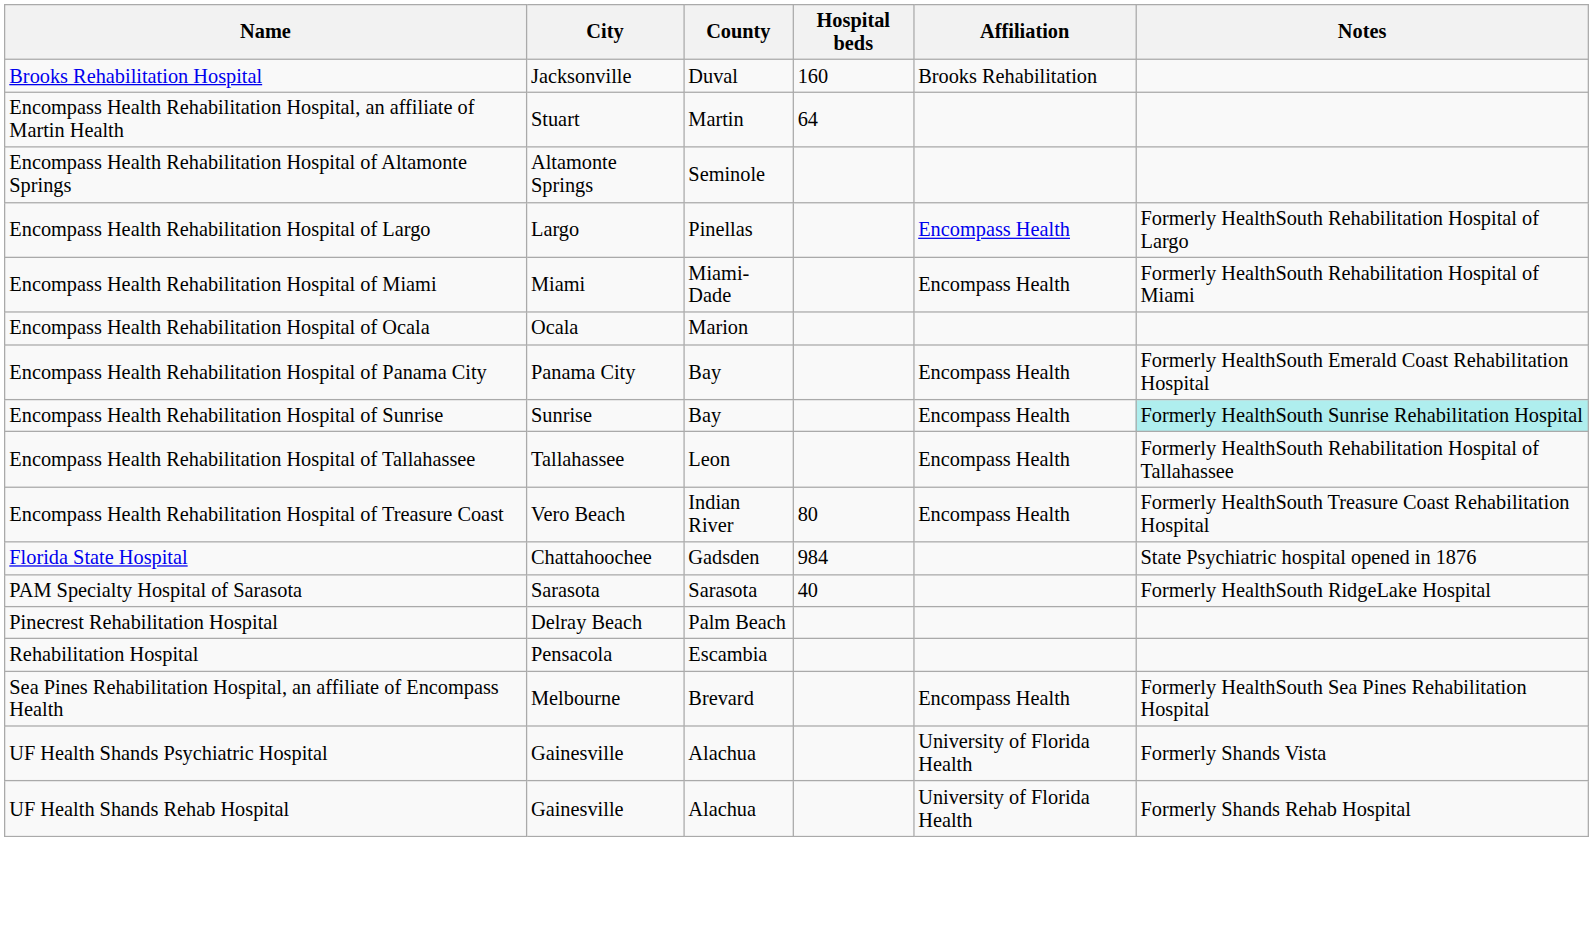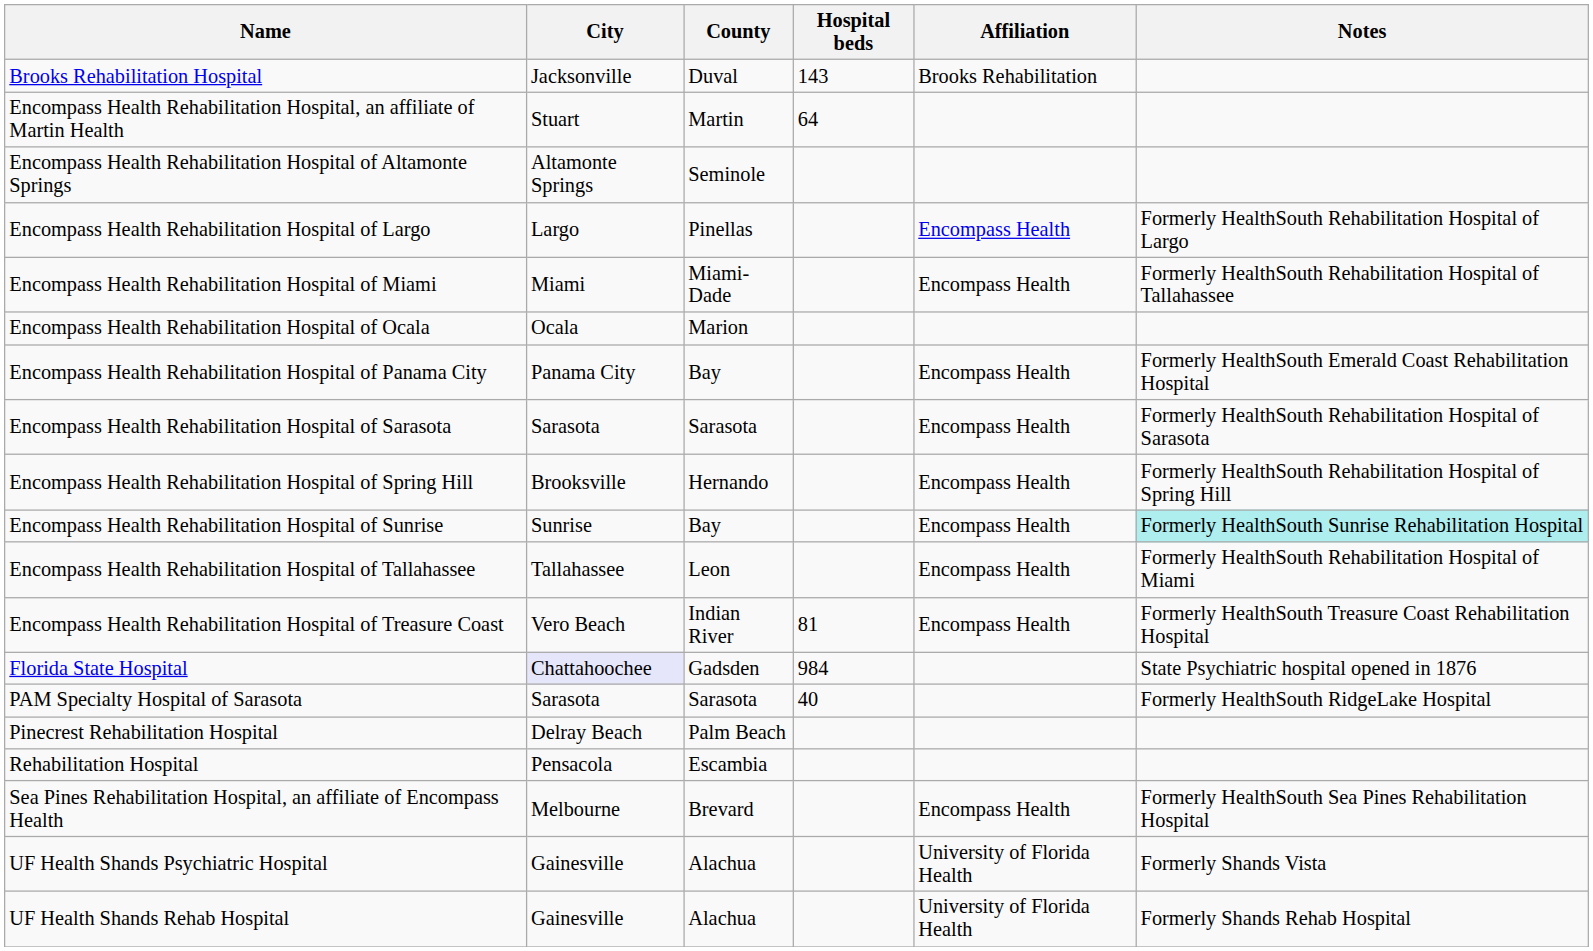Brooks Rehabilitation Hospital | Hospital beds: 160 -> 143
Encompass Health Rehabilitation Hospital of Miami | Notes: Formerly HealthSouth Rehabilitation Hospital of Miami -> Formerly HealthSouth Rehabilitation Hospital of Tallahassee
+ row: Encompass Health Rehabilitation Hospital of Sarasota | Sarasota | Sarasota | Encompass Health | Formerly HealthSouth Rehabilitation Hospital of Sarasota
+ row: Encompass Health Rehabilitation Hospital of Spring Hill | Brooksville | Hernando | Encompass Health | Formerly HealthSouth Rehabilitation Hospital of Spring Hill
Encompass Health Rehabilitation Hospital of Tallahassee | Notes: Formerly HealthSouth Rehabilitation Hospital of Tallahassee -> Formerly HealthSouth Rehabilitation Hospital of Miami
Encompass Health Rehabilitation Hospital of Treasure Coast | Hospital beds: 80 -> 81
Florida State Hospital | City: no background -> lavender background
